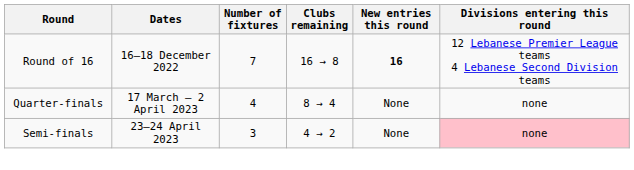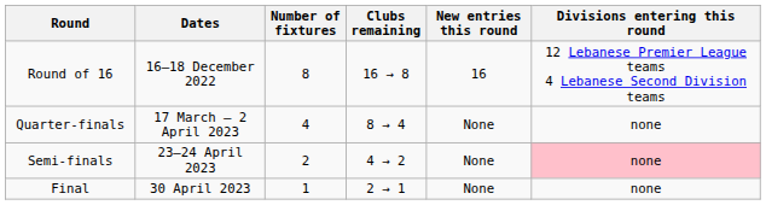Round of 16 | Number of fixtures: 7 -> 8
Round of 16 | New entries this round: bold -> normal
Semi-finals | Number of fixtures: 3 -> 2
+ row: Final | 30 April 2023 | 1 | 2 → 1 | None | none
